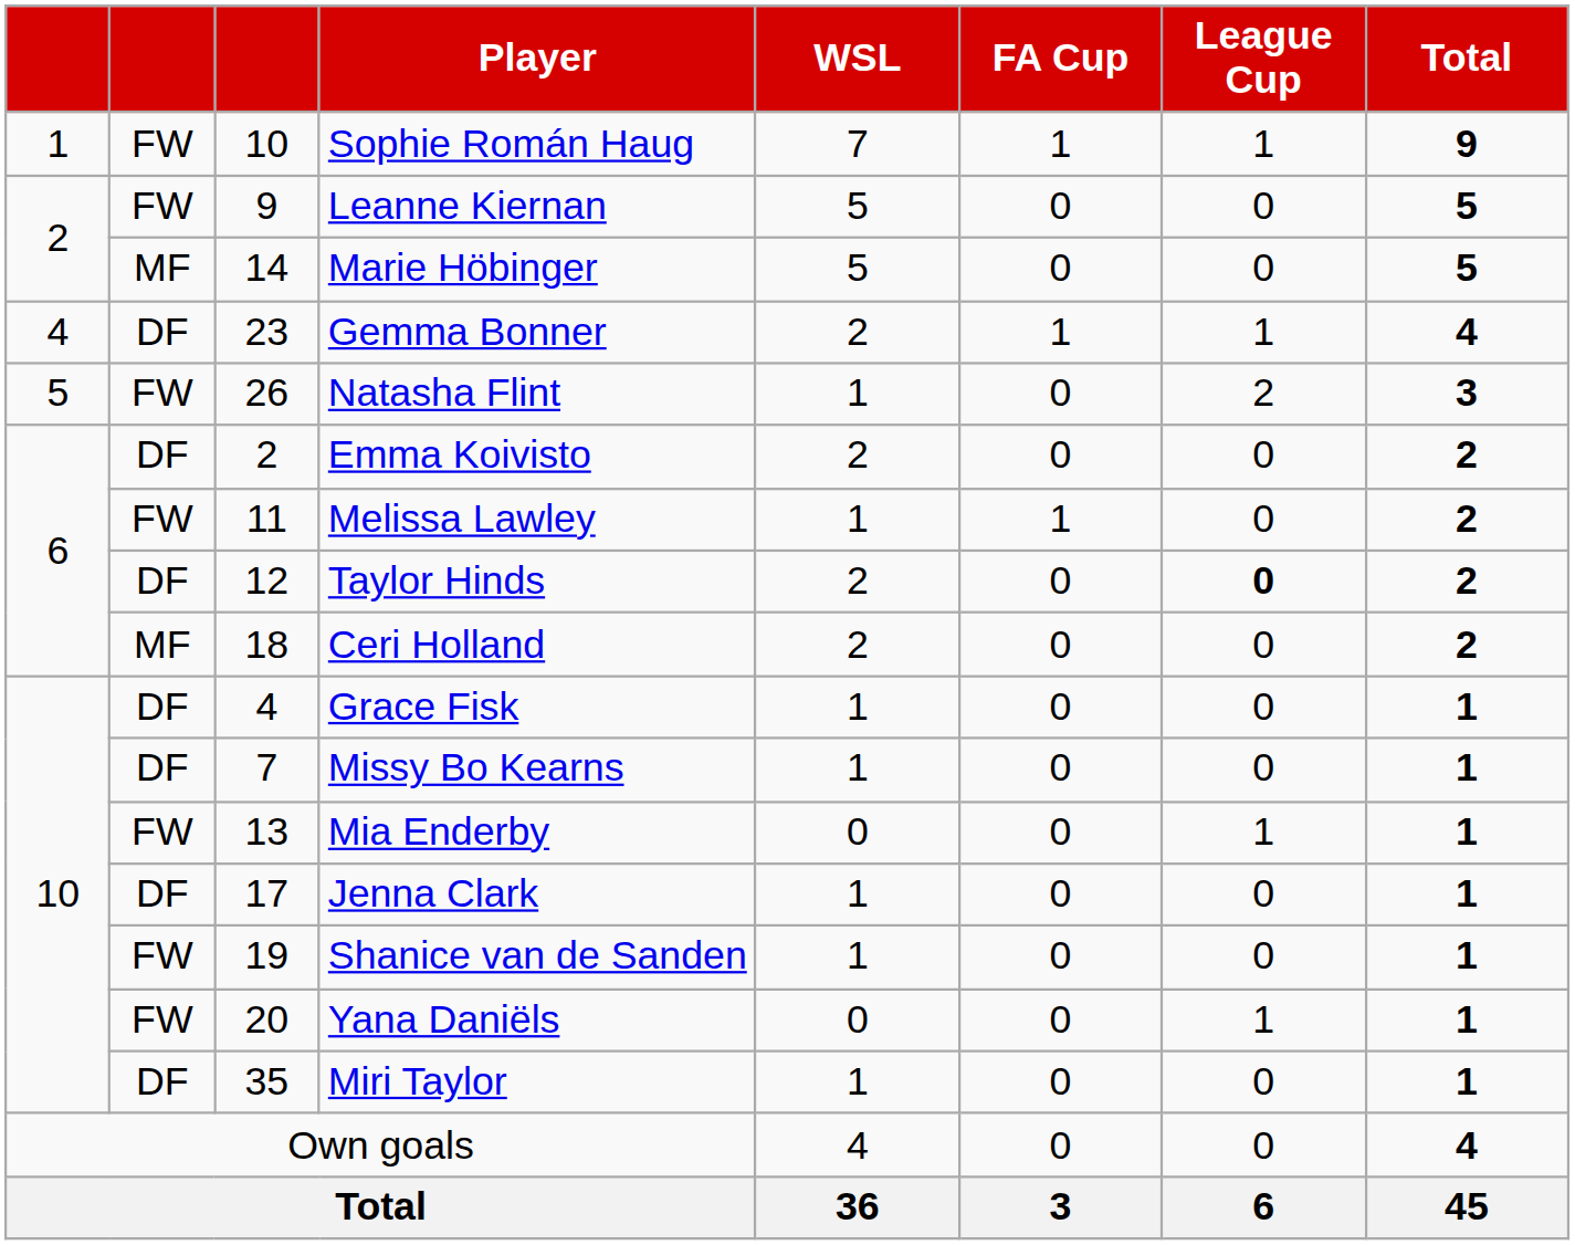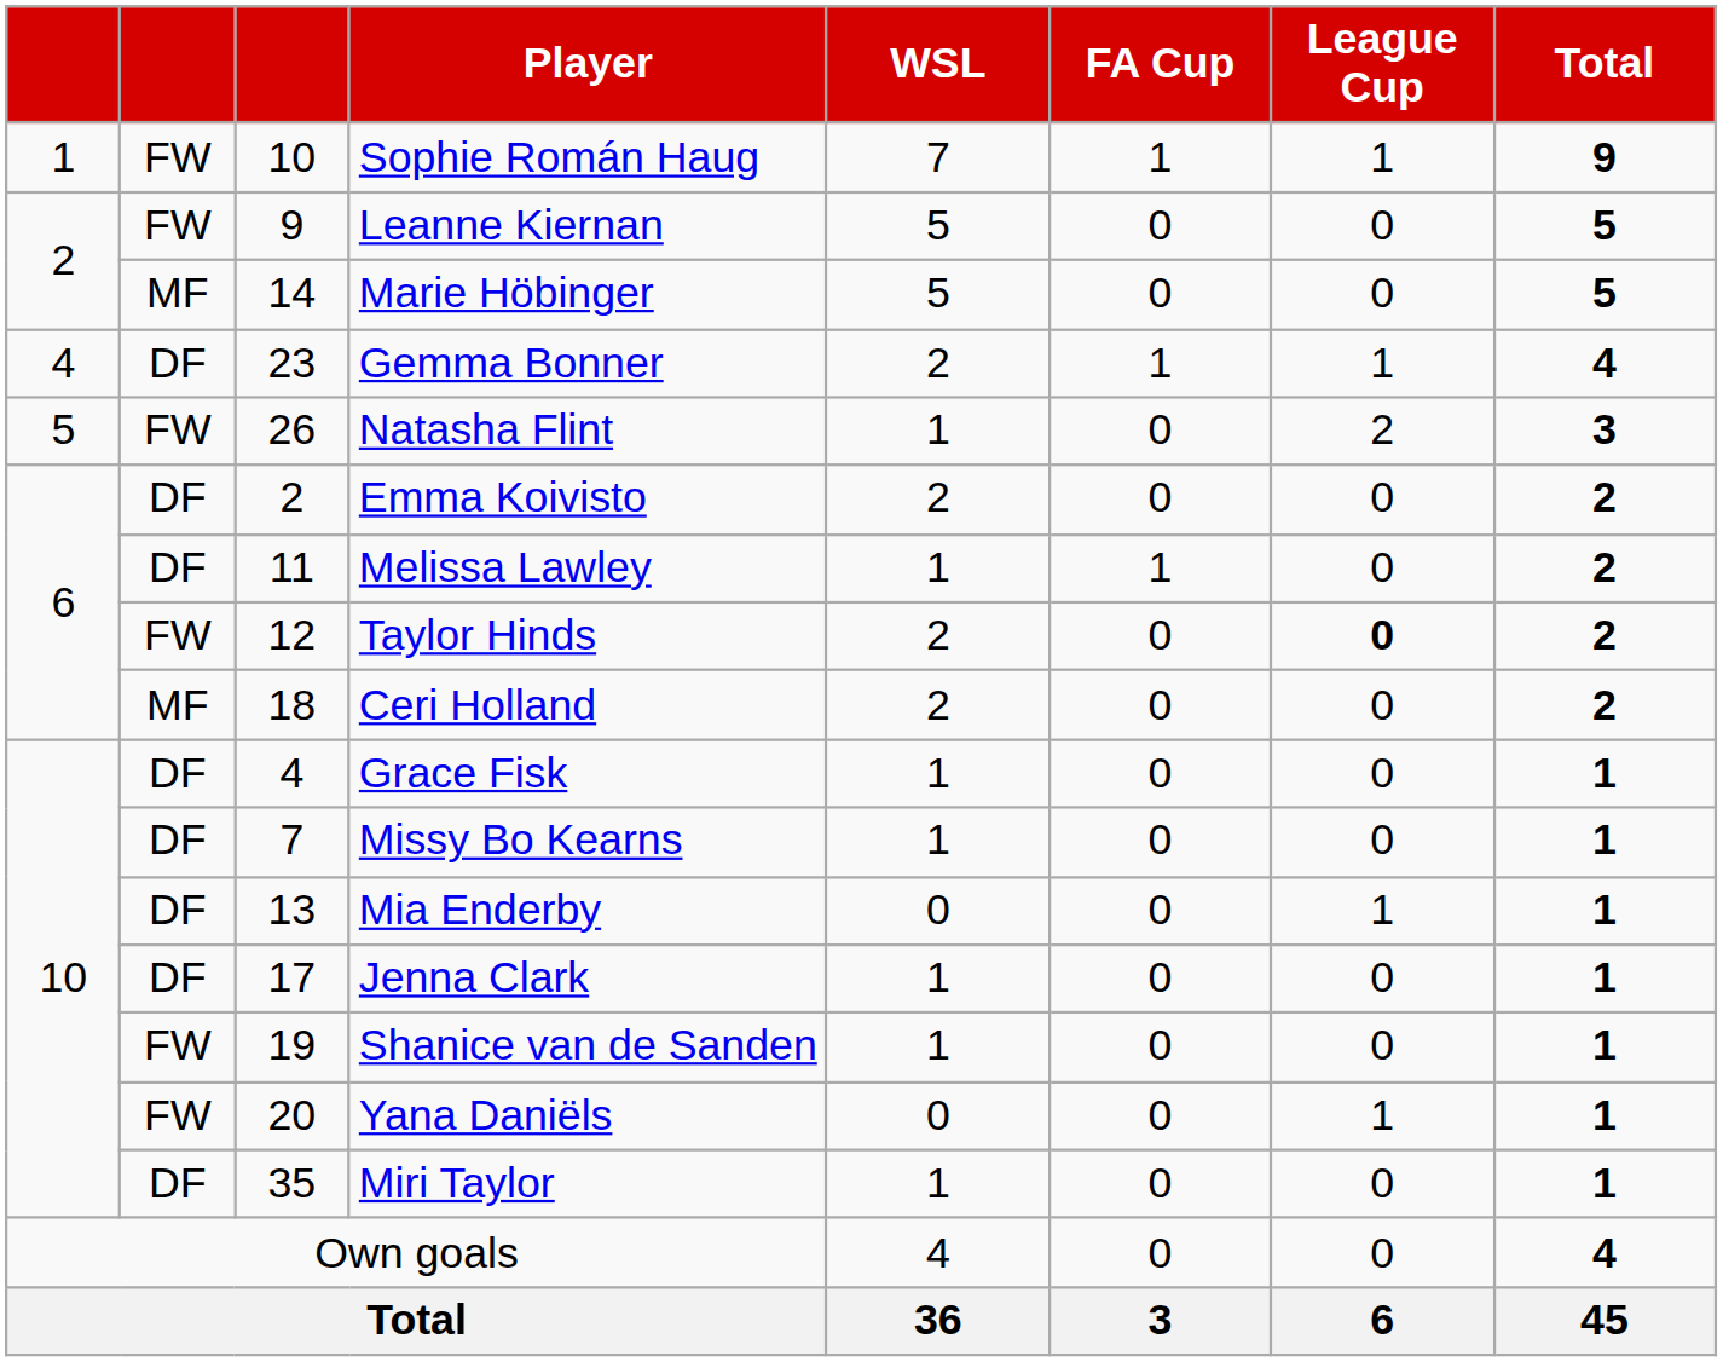Melissa Lawley | column 2: FW -> DF
Taylor Hinds | column 2: DF -> FW
Mia Enderby | column 2: FW -> DF
